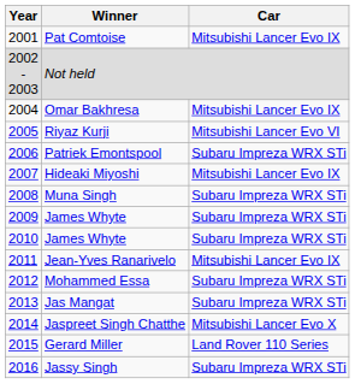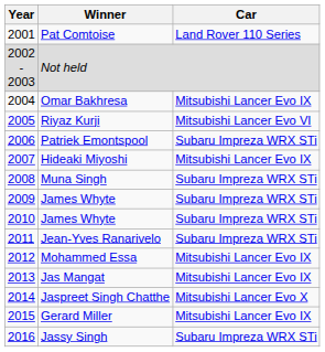Pat Comtoise | Car: Mitsubishi Lancer Evo IX -> Land Rover 110 Series
Jean-Yves Ranarivelo | Car: Mitsubishi Lancer Evo IX -> Subaru Impreza WRX STi
Mohammed Essa | Car: Subaru Impreza WRX STi -> Mitsubishi Lancer Evo IX
Jas Mangat | Car: Subaru Impreza WRX STi -> Mitsubishi Lancer Evo IX
Gerard Miller | Car: Land Rover 110 Series -> Mitsubishi Lancer Evo IX
